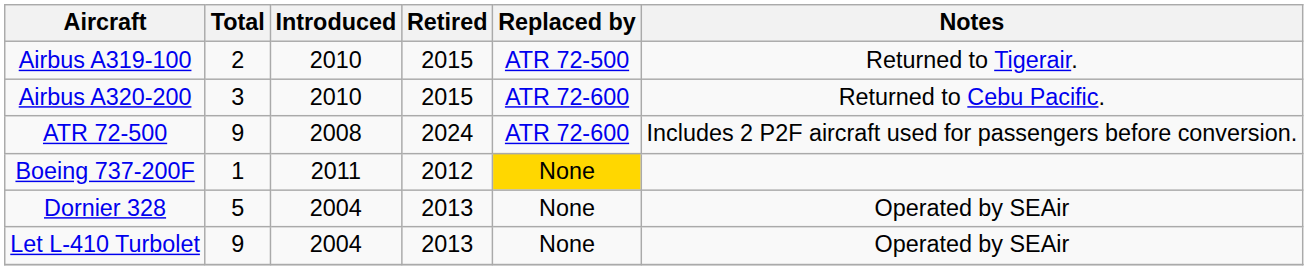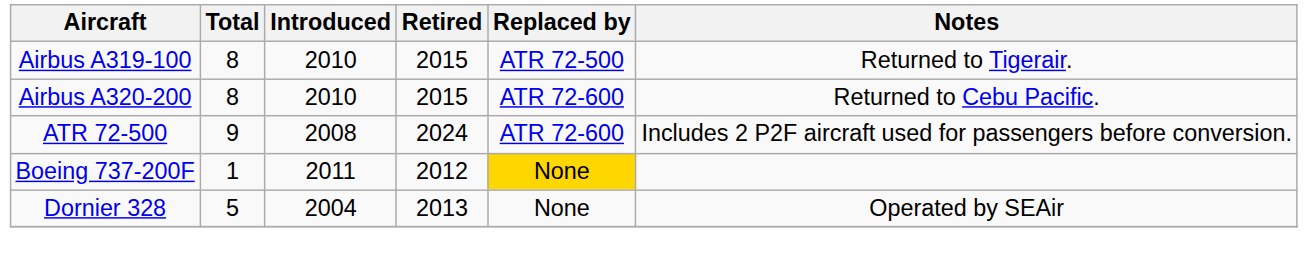Airbus A319-100 | Total: 2 -> 8
Airbus A320-200 | Total: 3 -> 8
- row: Let L-410 Turbolet | 9 | 2004 | 2013 | None | Operated by SEAir
